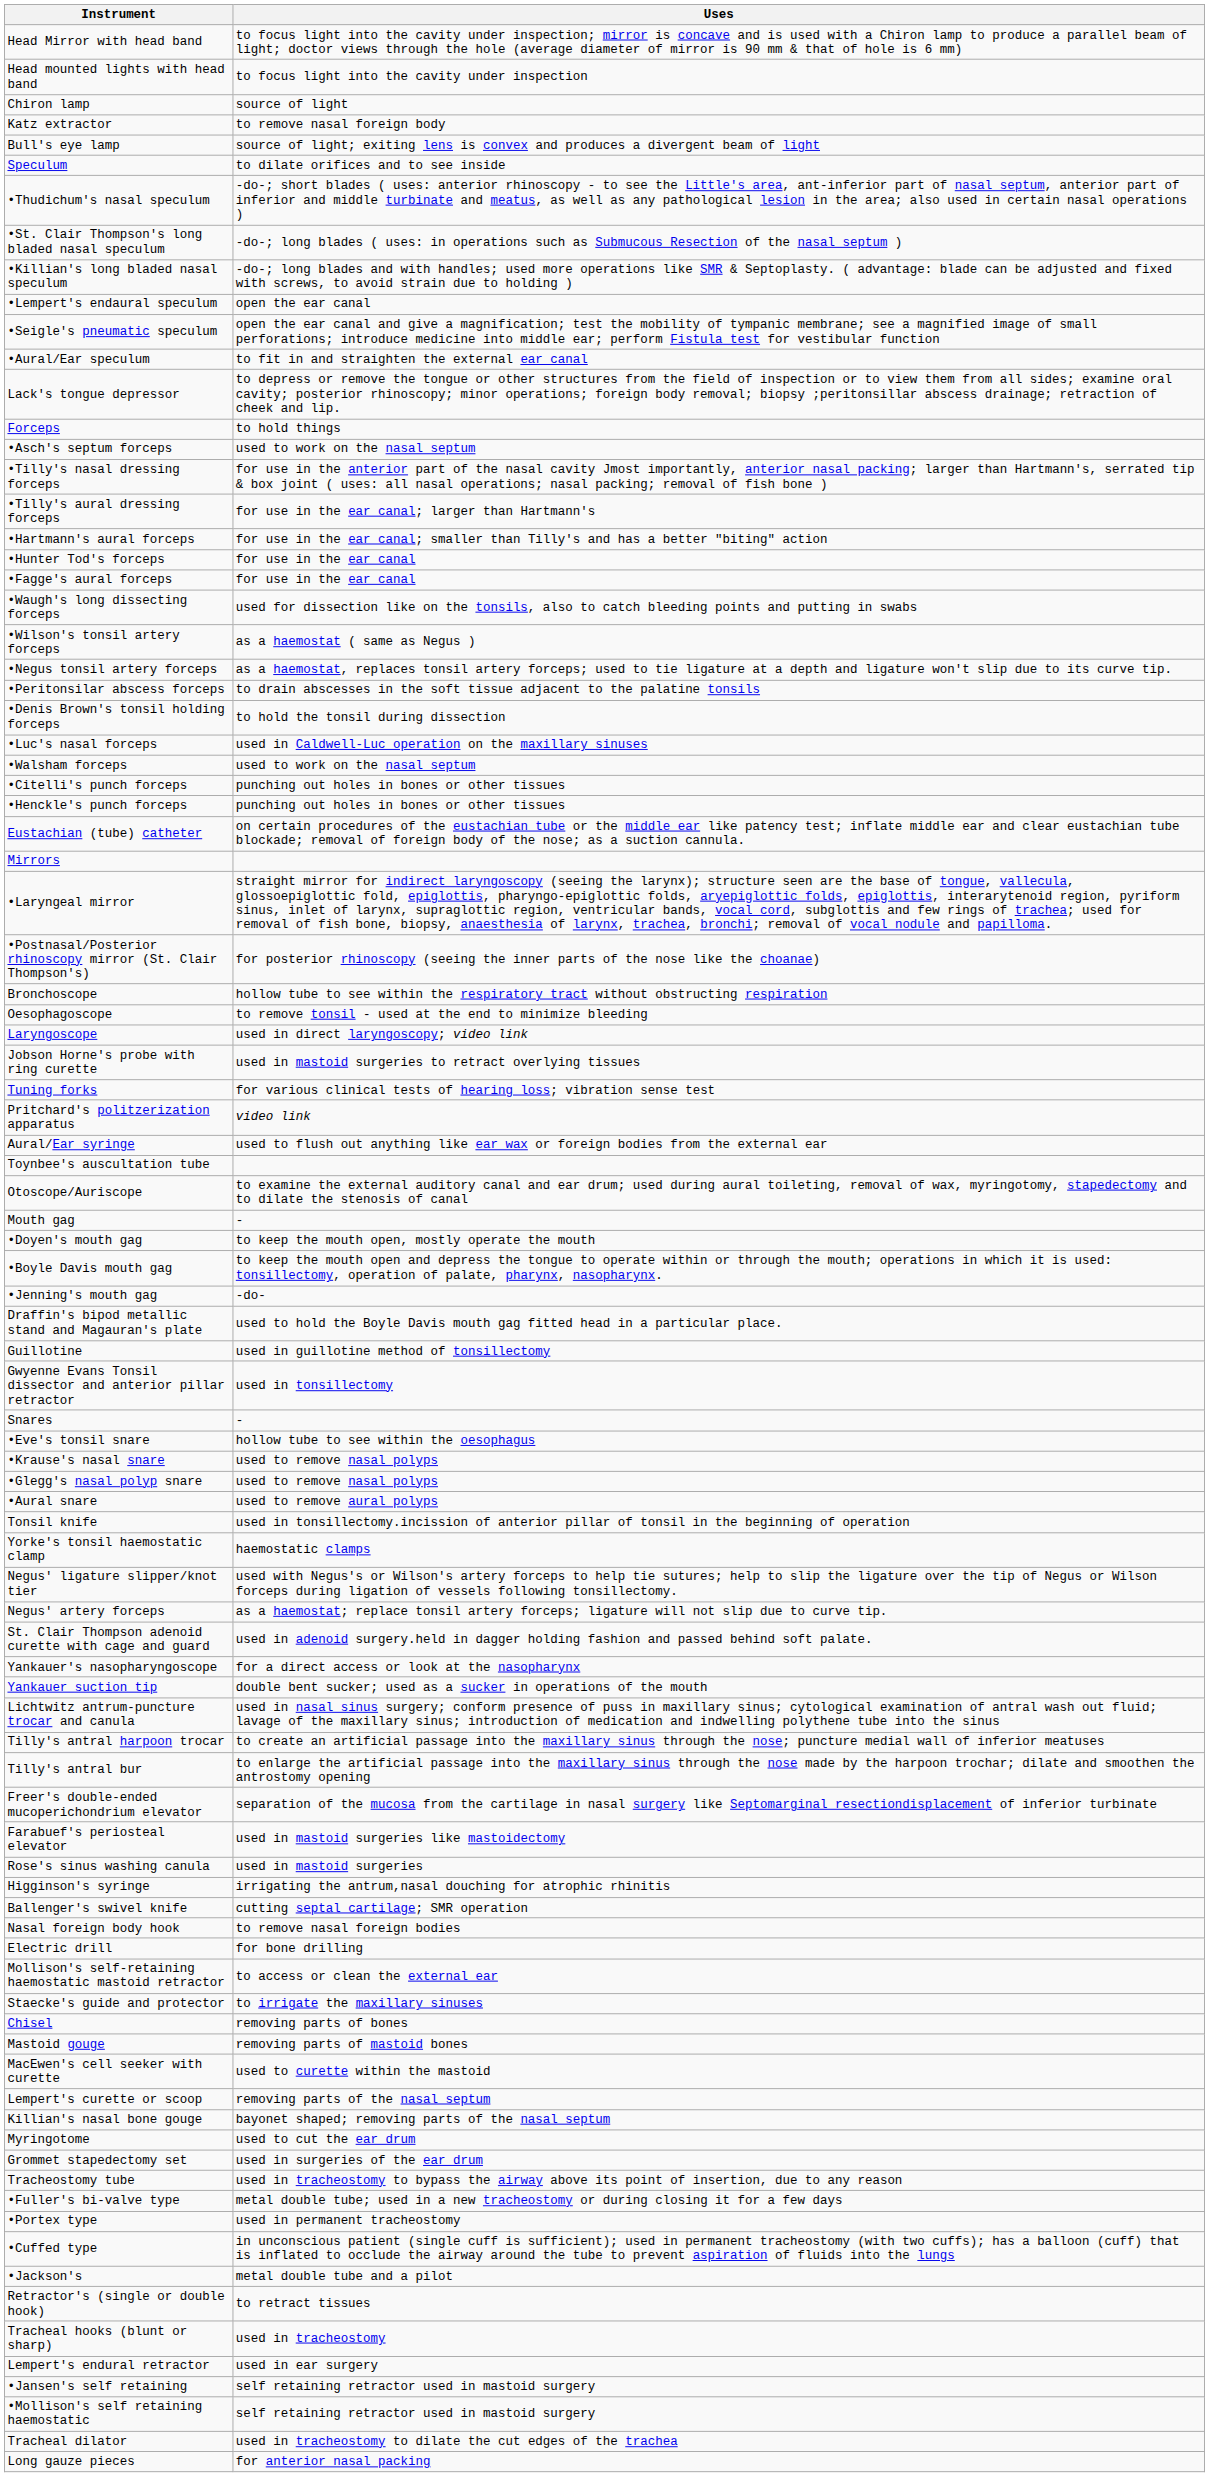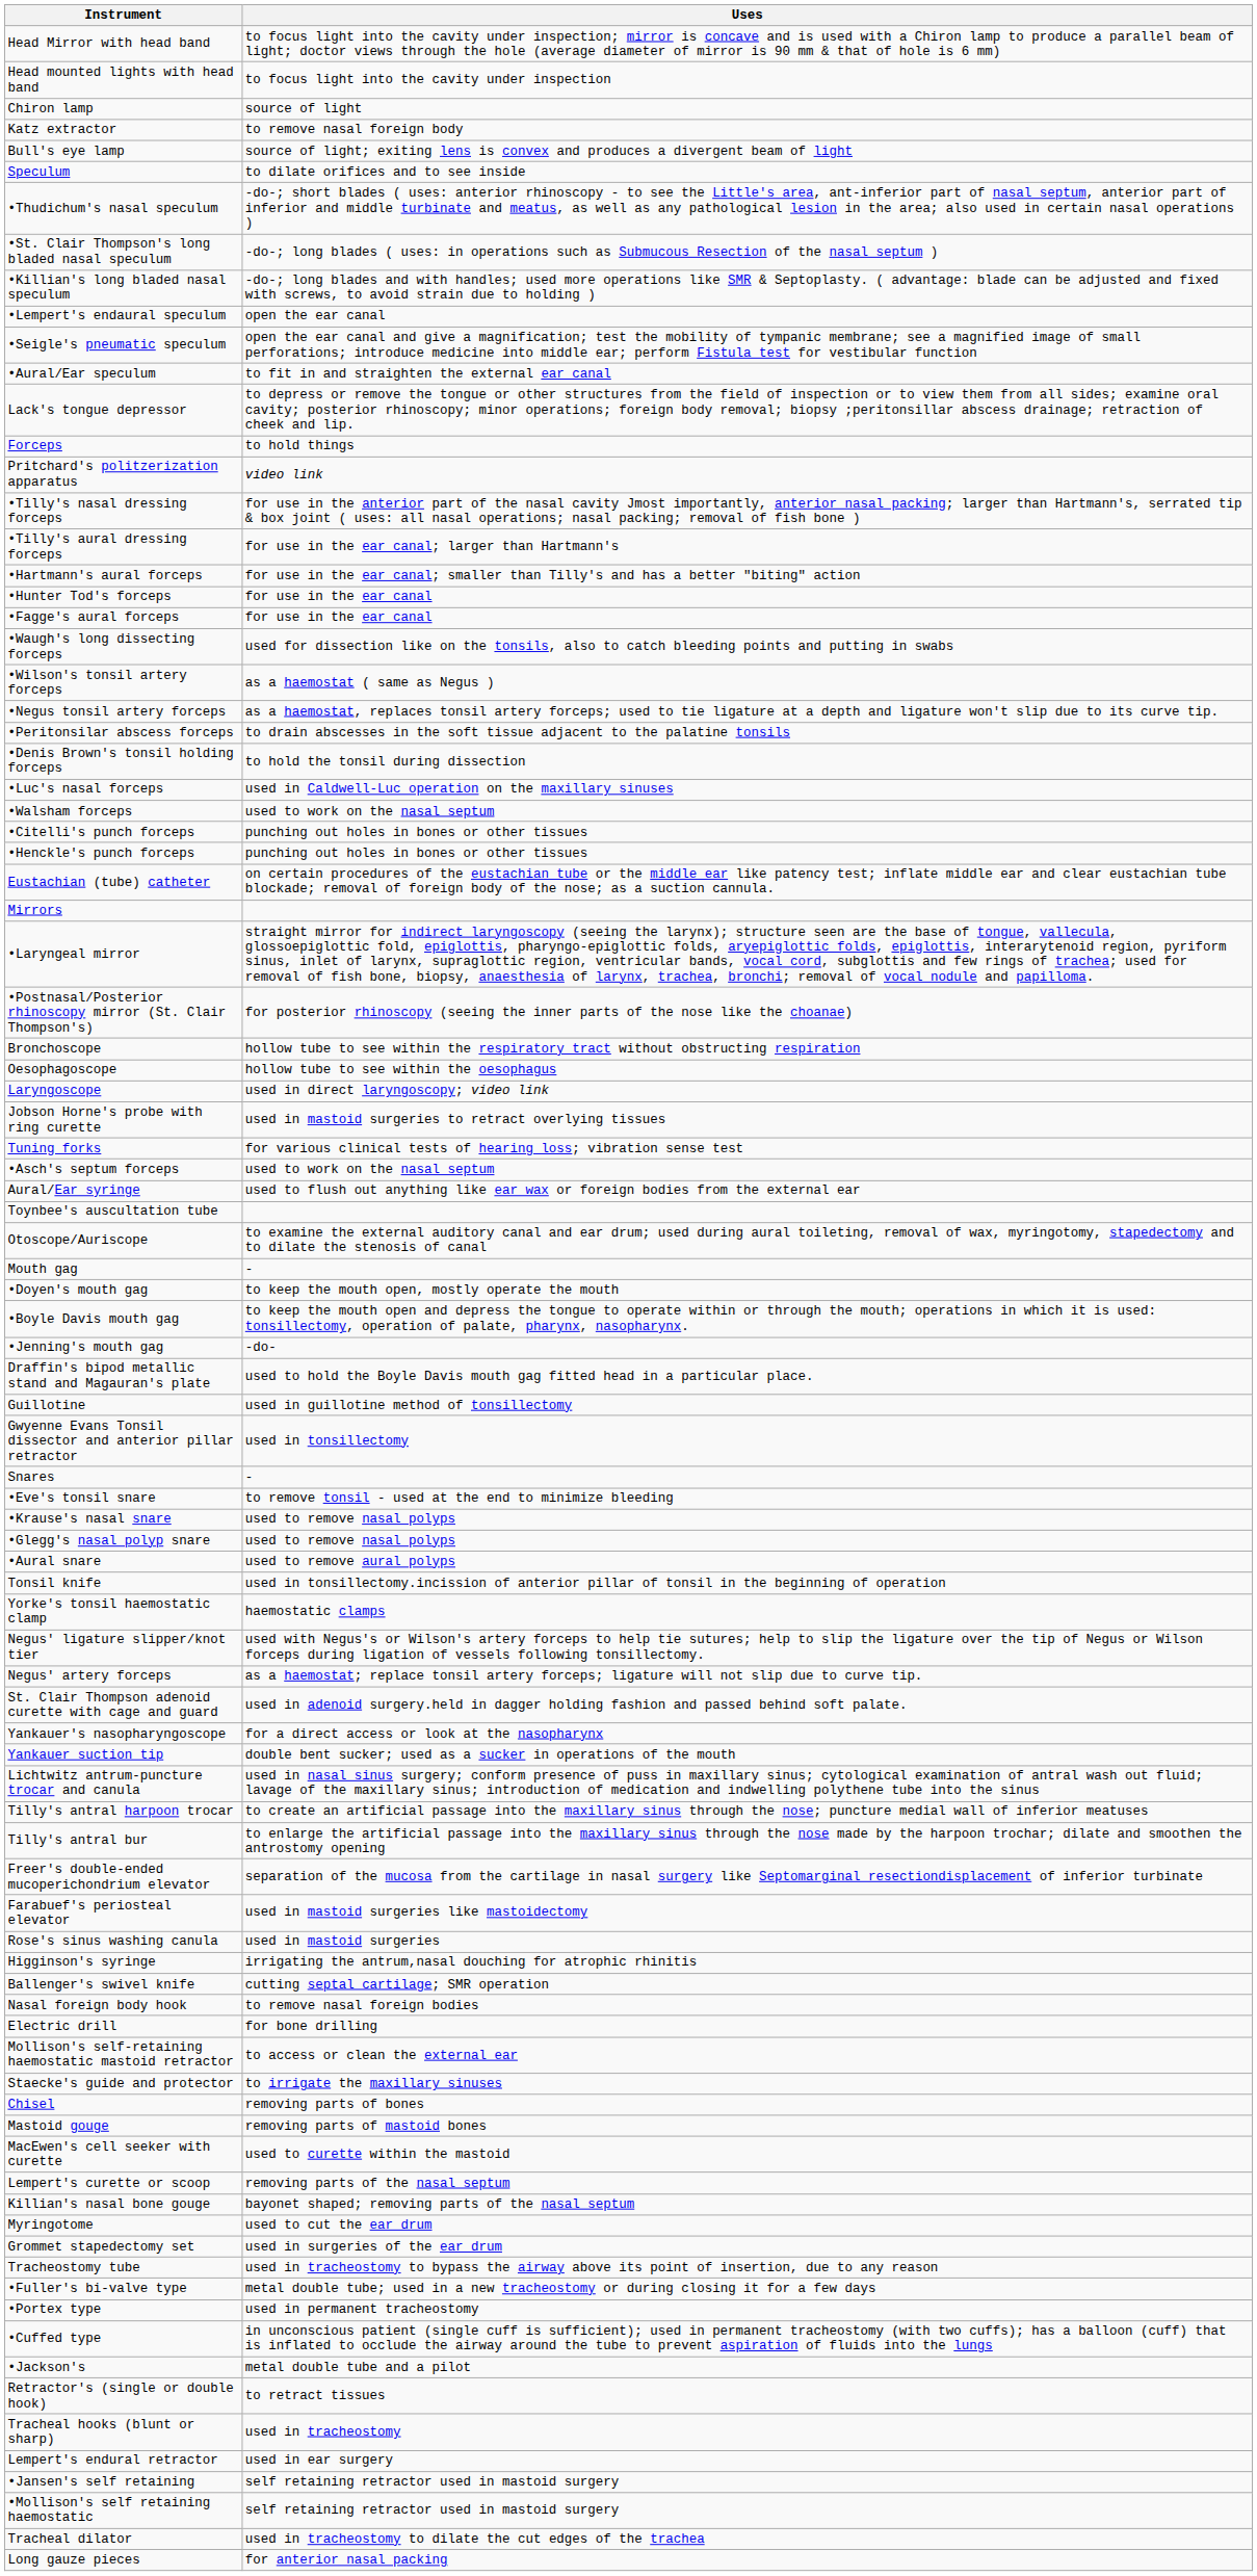rows swapped: •Asch's septum forceps <-> Pritchard's politzerization apparatus
Oesophagoscope | Uses: to remove tonsil - used at the end to minimize bleeding -> hollow tube to see within the oesophagus
•Eve's tonsil snare | Uses: hollow tube to see within the oesophagus -> to remove tonsil - used at the end to minimize bleeding
